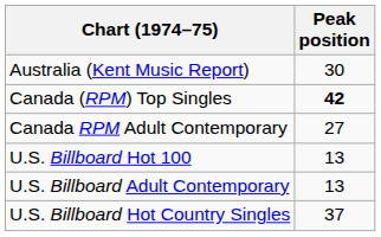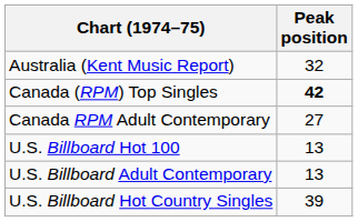Australia (Kent Music Report) | Peak position: 30 -> 32
U.S. Billboard Hot Country Singles | Peak position: 37 -> 39
